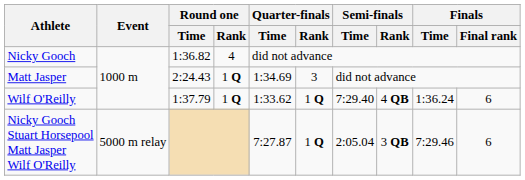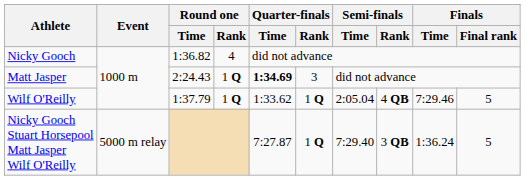Matt Jasper | Quarter-finals / Time: normal -> bold
Wilf O'Reilly | Semi-finals / Time: 7:29.40 -> 2:05.04
Wilf O'Reilly | Finals / Time: 1:36.24 -> 7:29.46
Wilf O'Reilly | Finals / Final rank: 6 -> 5
Nicky Gooch Stuart Horsepool Matt Jasper Wilf O'Reilly | Semi-finals / Time: 2:05.04 -> 7:29.40
Nicky Gooch Stuart Horsepool Matt Jasper Wilf O'Reilly | Finals / Time: 7:29.46 -> 1:36.24
Nicky Gooch Stuart Horsepool Matt Jasper Wilf O'Reilly | Finals / Final rank: 6 -> 5
